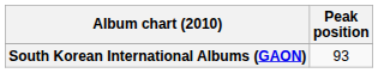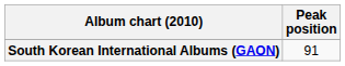South Korean International Albums (GAON) | Peak position: 93 -> 91
